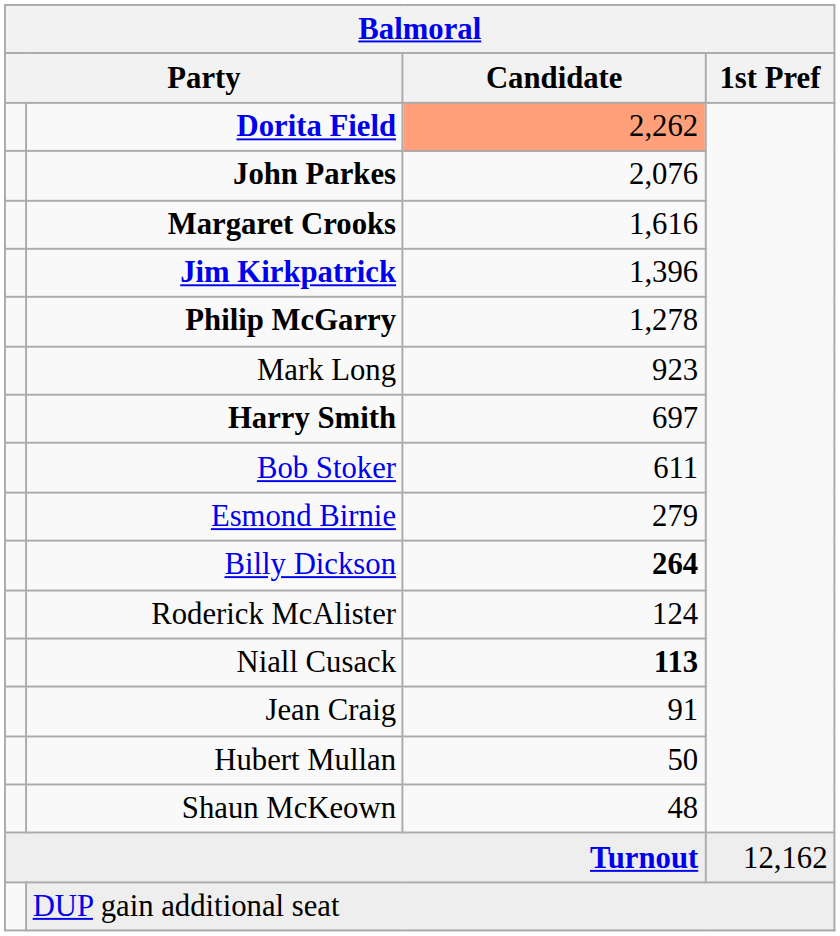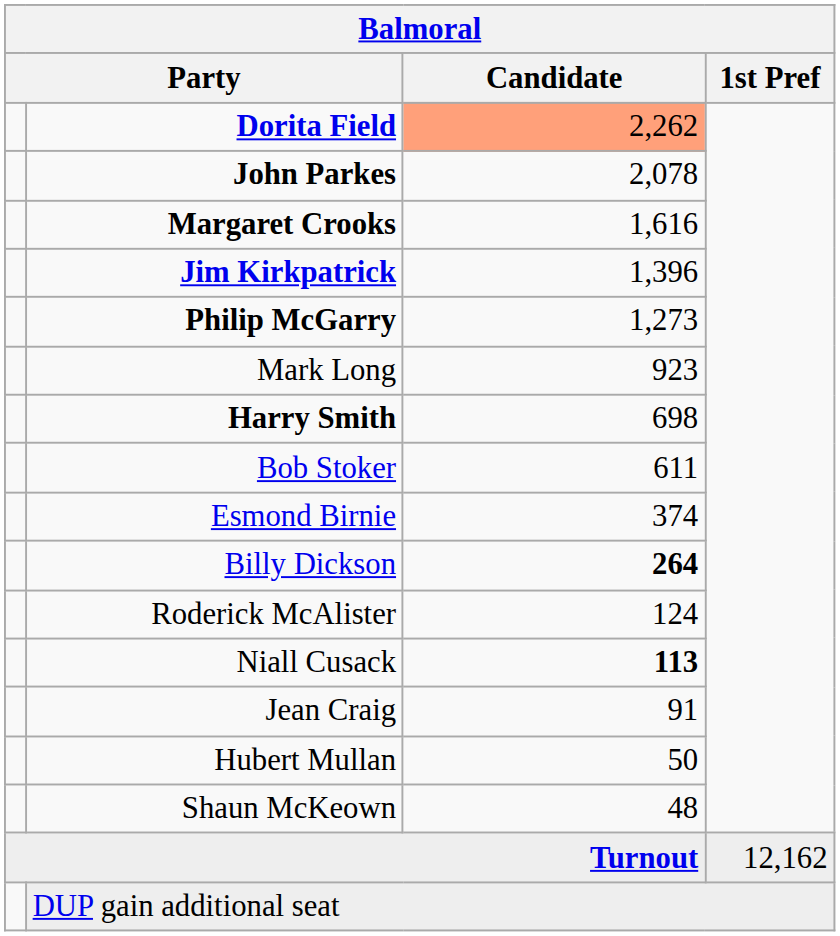John Parkes | Candidate: 2,076 -> 2,078
Philip McGarry | Candidate: 1,278 -> 1,273
Harry Smith | Candidate: 697 -> 698
Esmond Birnie | Candidate: 279 -> 374
